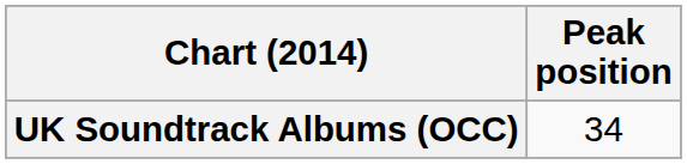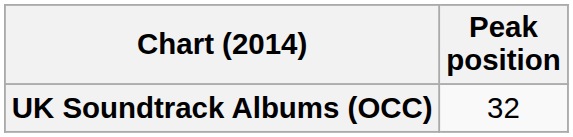UK Soundtrack Albums (OCC) | Peak position: 34 -> 32
